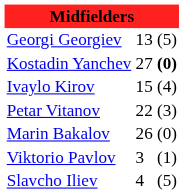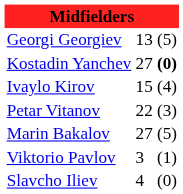Marin Bakalov | column 2: 26 -> 27
Marin Bakalov | column 3: (0) -> (5)
Slavcho Iliev | column 3: (5) -> (0)
